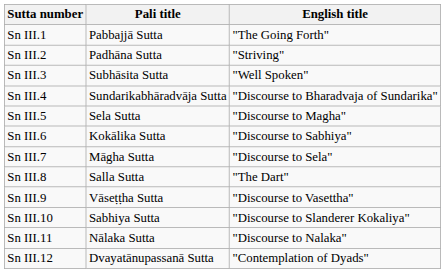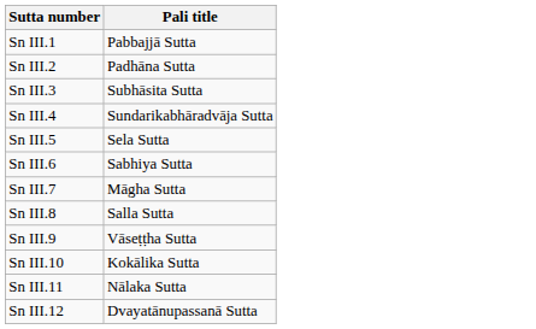- column: English title | "The Going Forth" | "Striving" | "Well Spoken" | "Discourse to Bharadvaja of Sundarika" | "Discourse to Magha" | "Discourse to Sabhiya" | "Discourse to Sela" | "The Dart" | "Discourse to Vasettha" | "Discourse to Slanderer Kokaliya" | "Discourse to Nalaka" | "Contemplation of Dyads"
Sn III.6 | Pali title: Kokālika Sutta -> Sabhiya Sutta
Sn III.10 | Pali title: Sabhiya Sutta -> Kokālika Sutta
